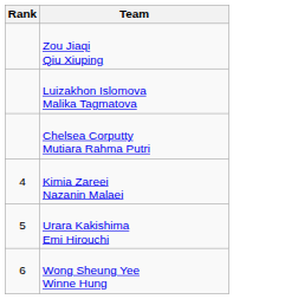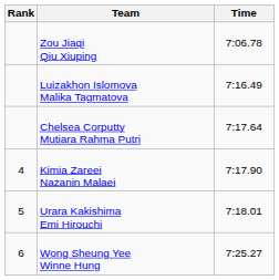+ column: Time | 7:06.78 | 7:16.49 | 7:17.64 | 7:17.90 | 7:18.01 | 7:25.27
